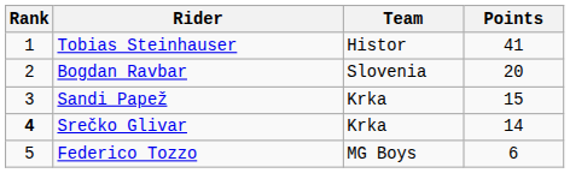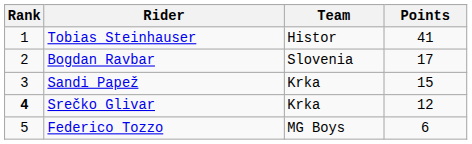Bogdan Ravbar | Points: 20 -> 17
Srečko Glivar | Points: 14 -> 12
